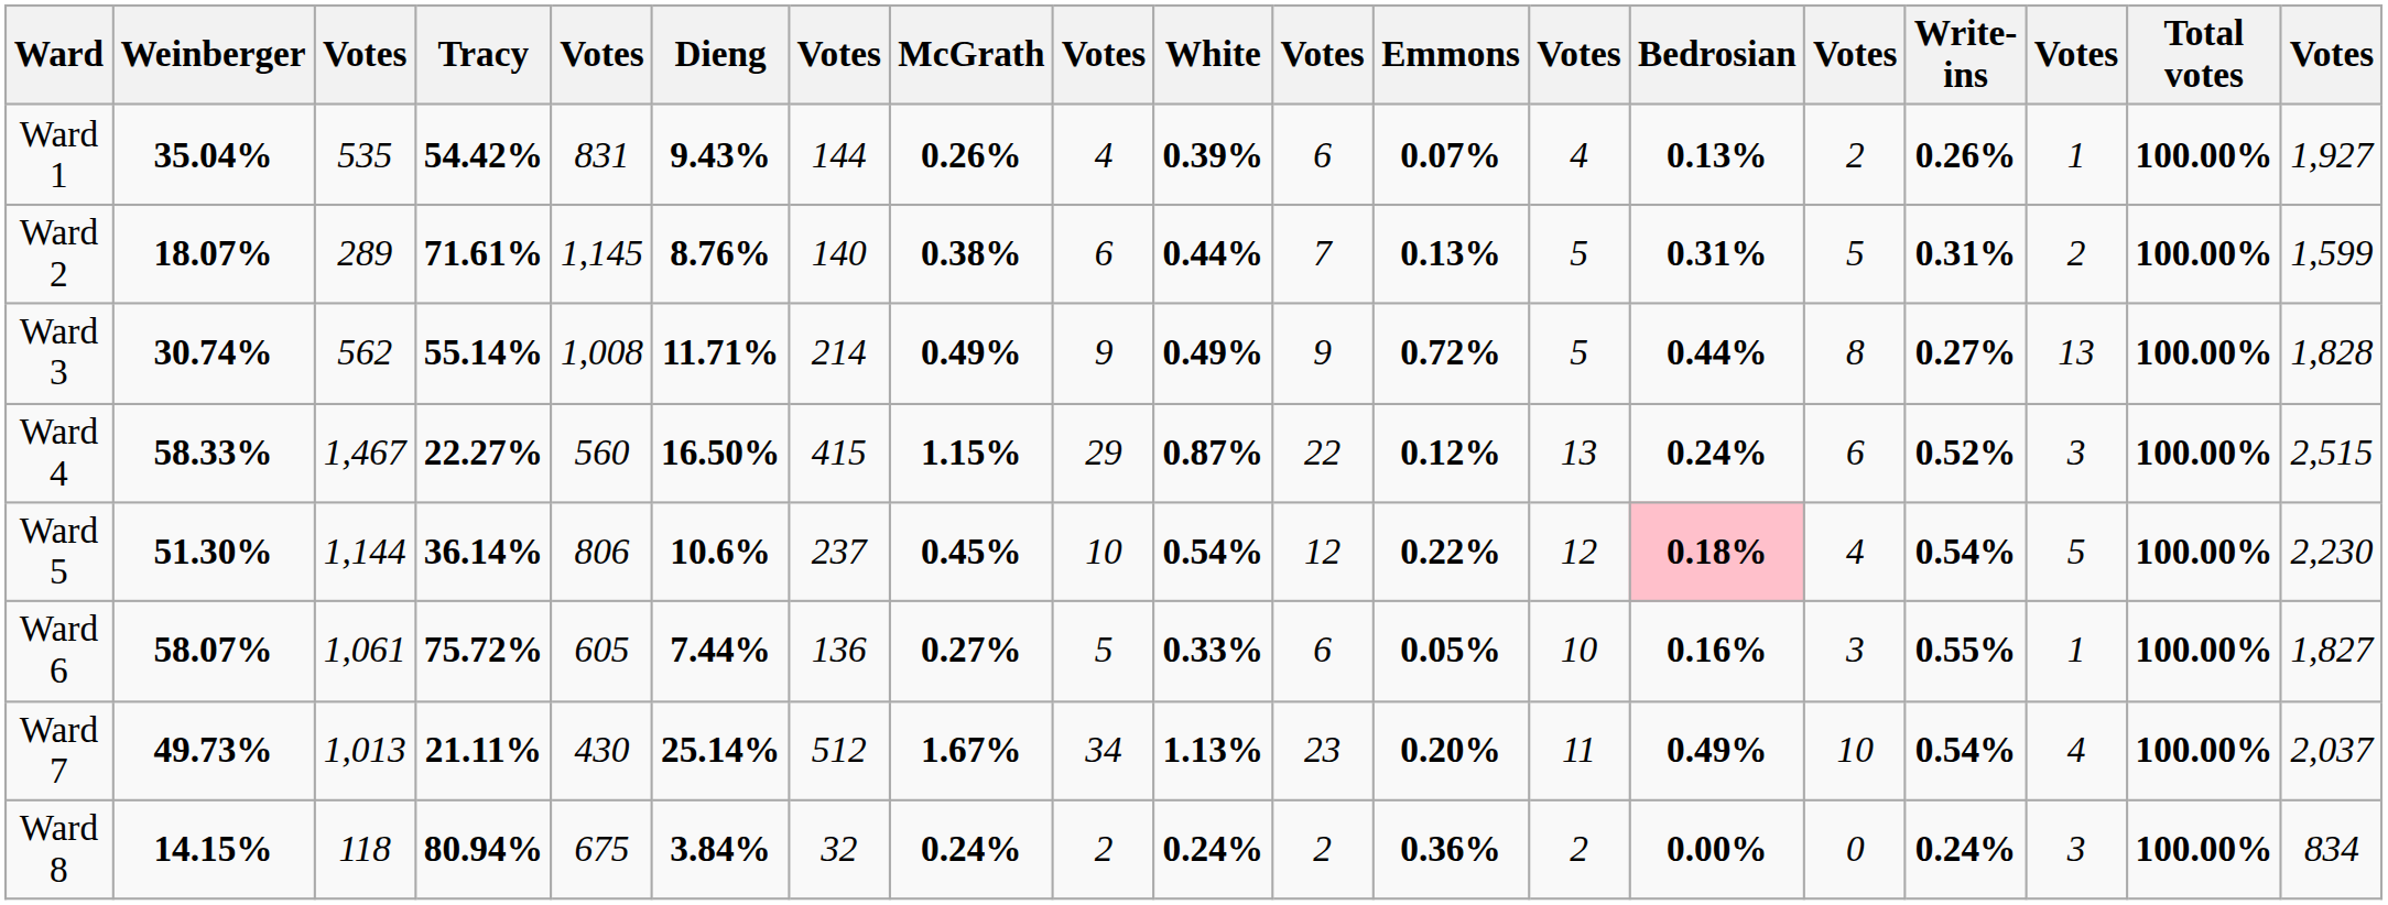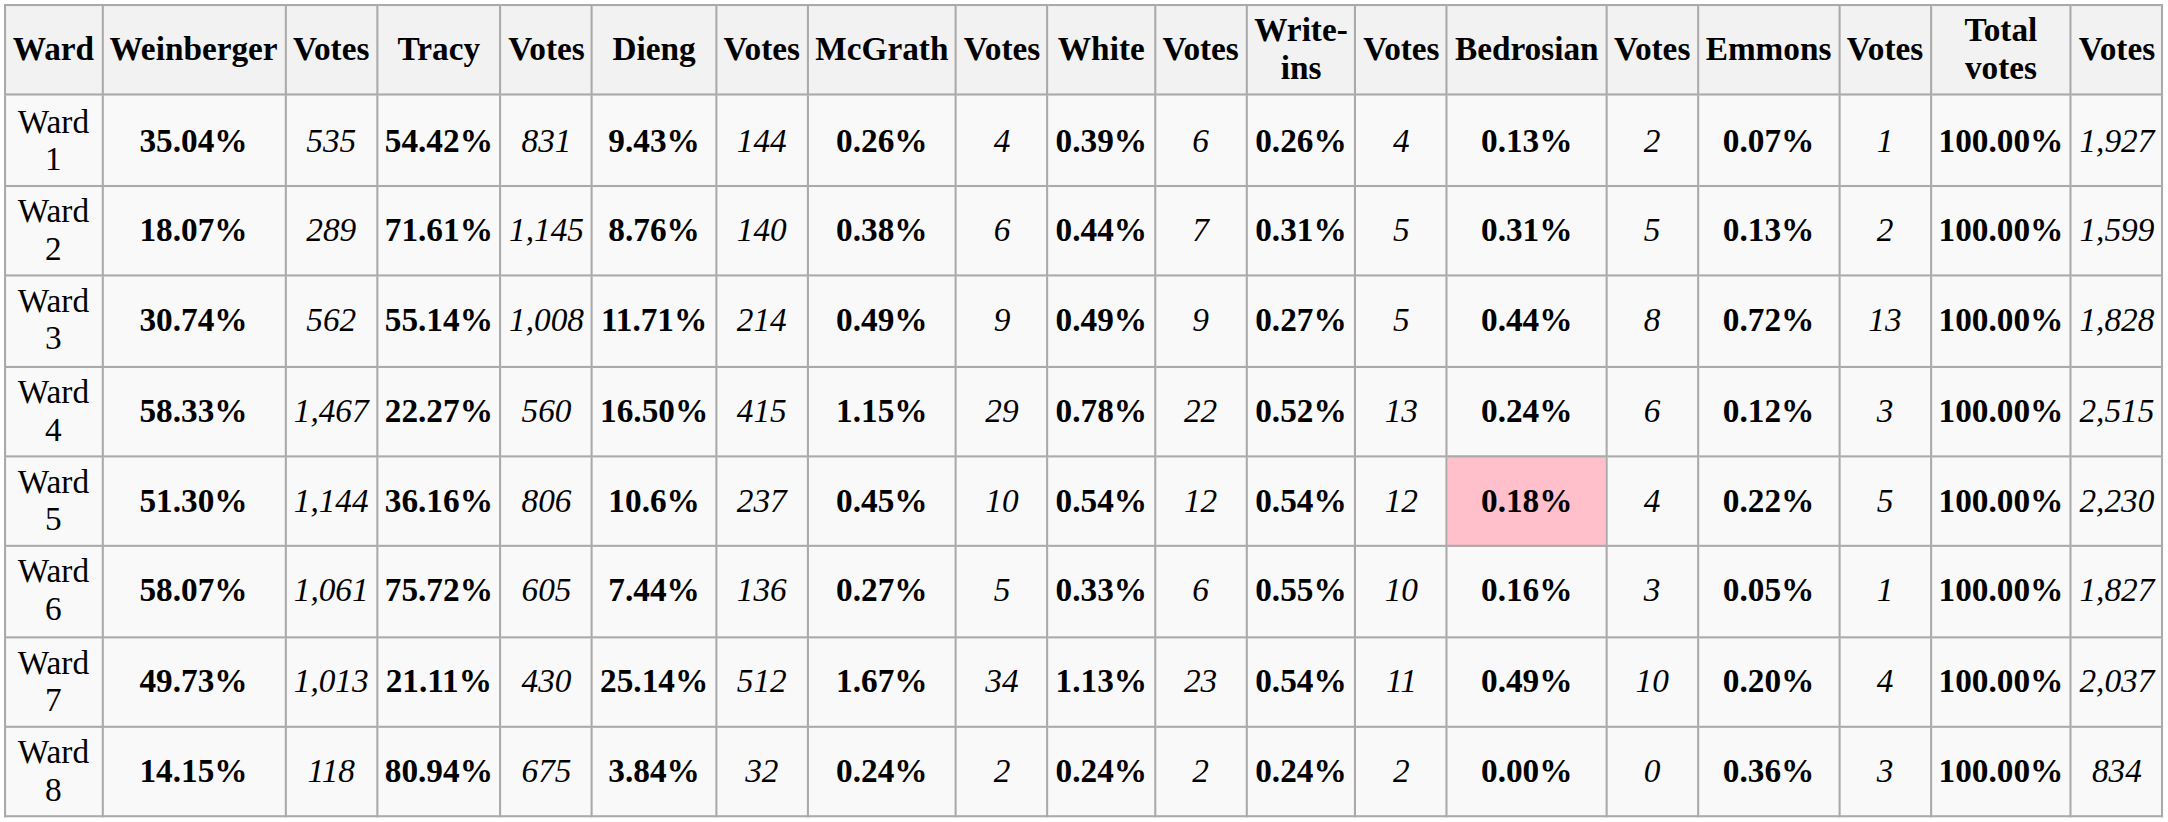columns swapped: Write-ins <-> Emmons
Ward 4 | White: 0.87% -> 0.78%
Ward 5 | Tracy: 36.14% -> 36.16%
